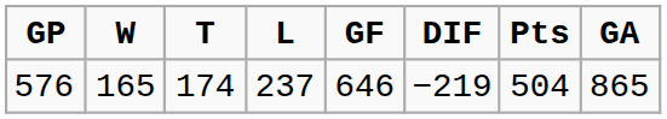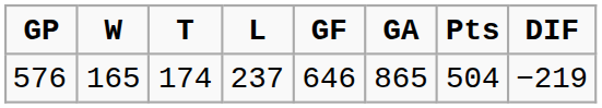columns swapped: GA <-> DIF
